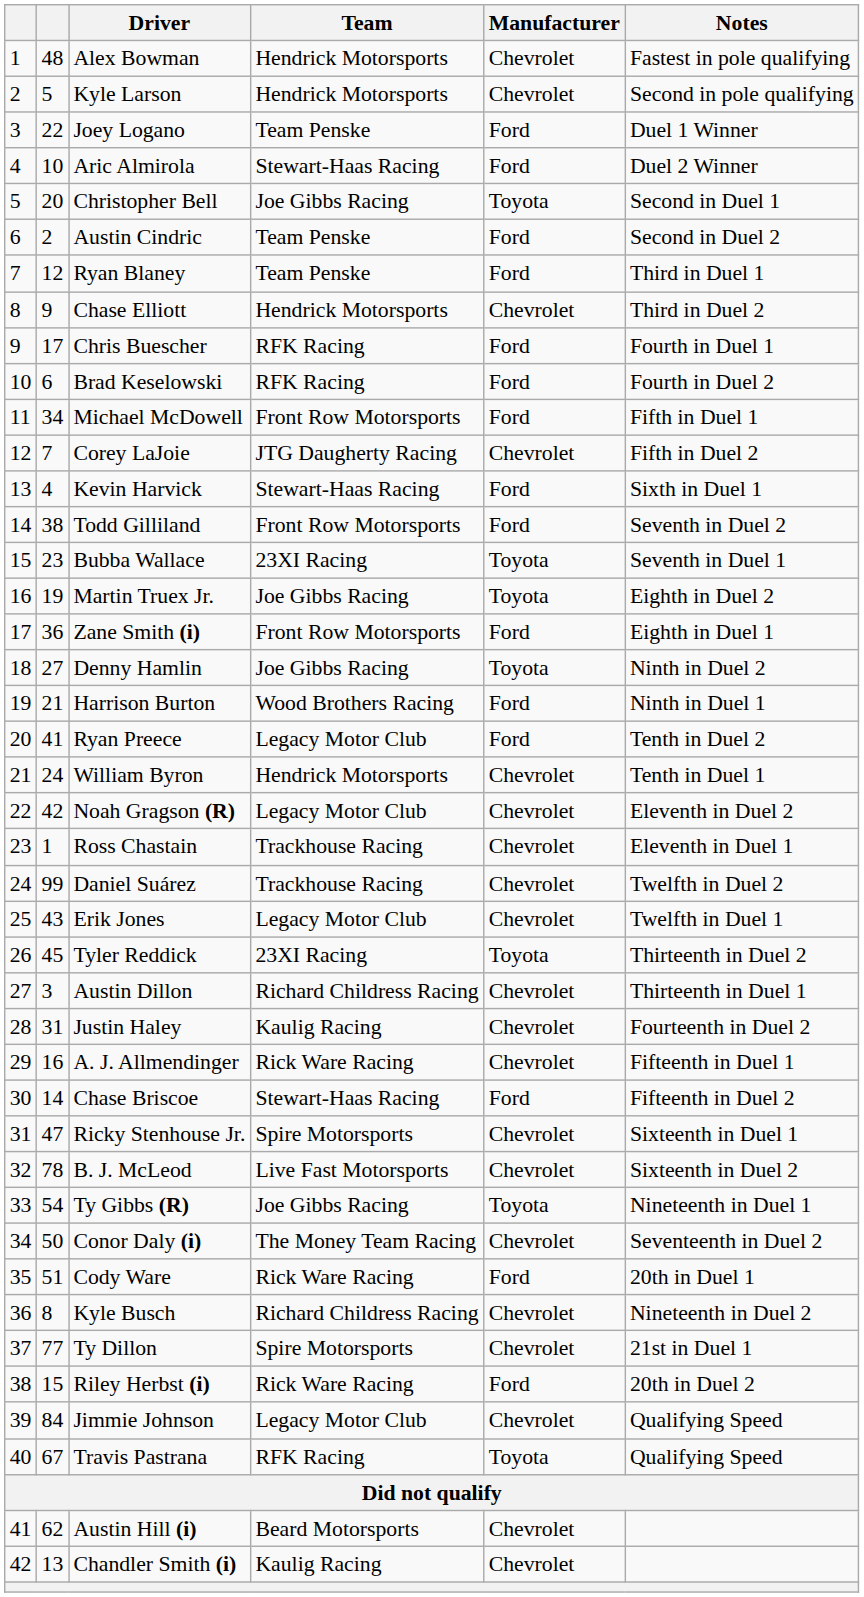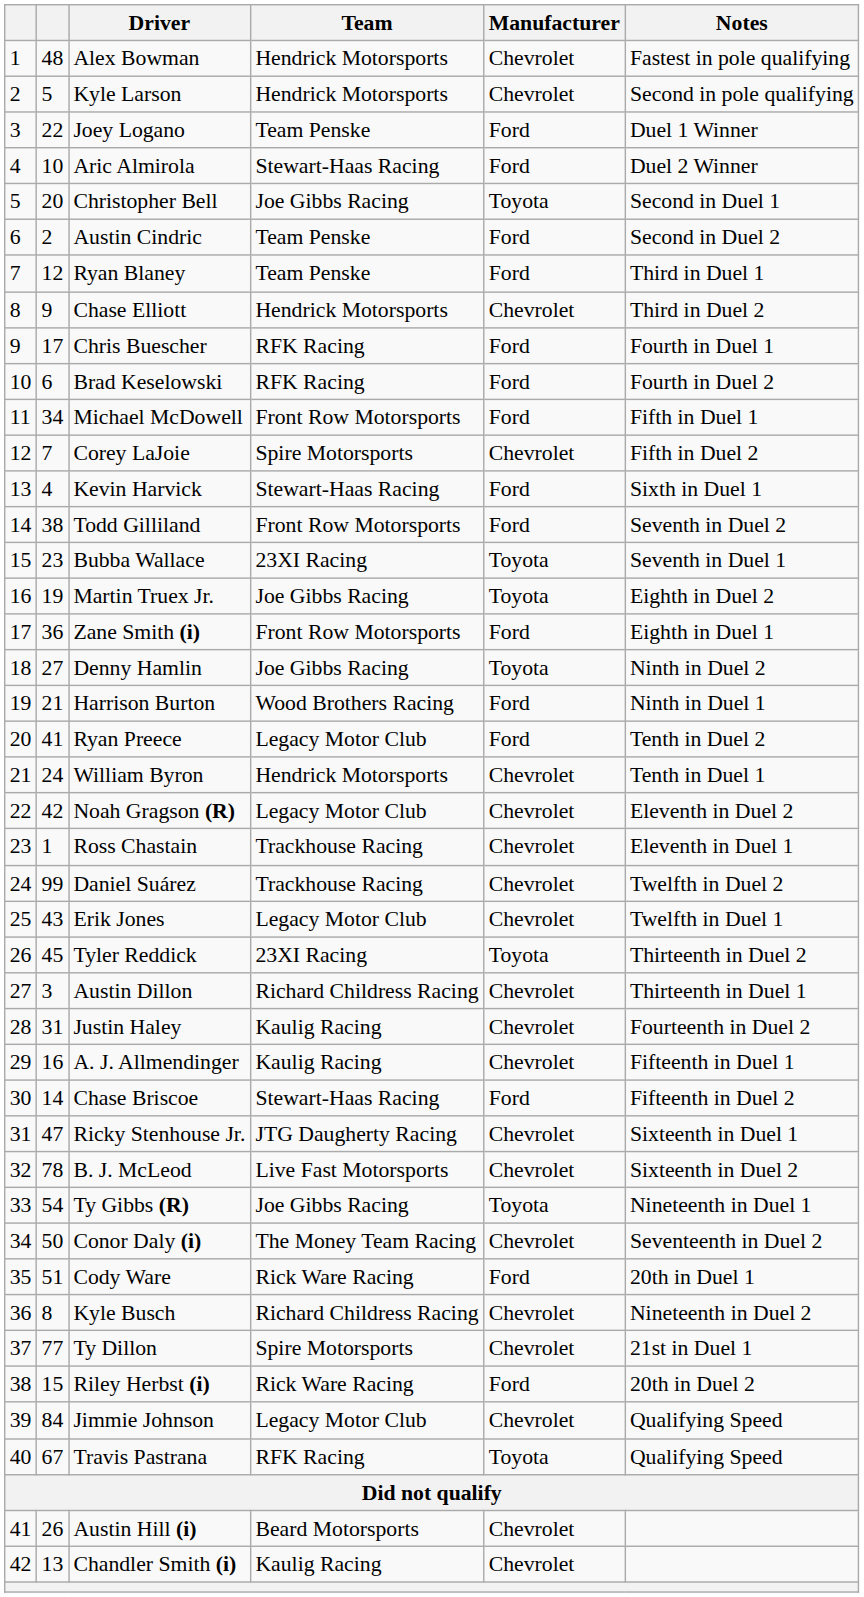Corey LaJoie | Team: JTG Daugherty Racing -> Spire Motorsports
A. J. Allmendinger | Team: Rick Ware Racing -> Kaulig Racing
Ricky Stenhouse Jr. | Team: Spire Motorsports -> JTG Daugherty Racing
Austin Hill (i) | column 2: 62 -> 26
